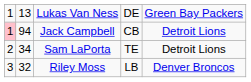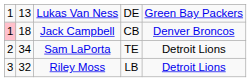Jack Campbell | column 2: 94 -> 18
Jack Campbell | column 5: Detroit Lions -> Denver Broncos
Riley Moss | column 5: Denver Broncos -> Detroit Lions
